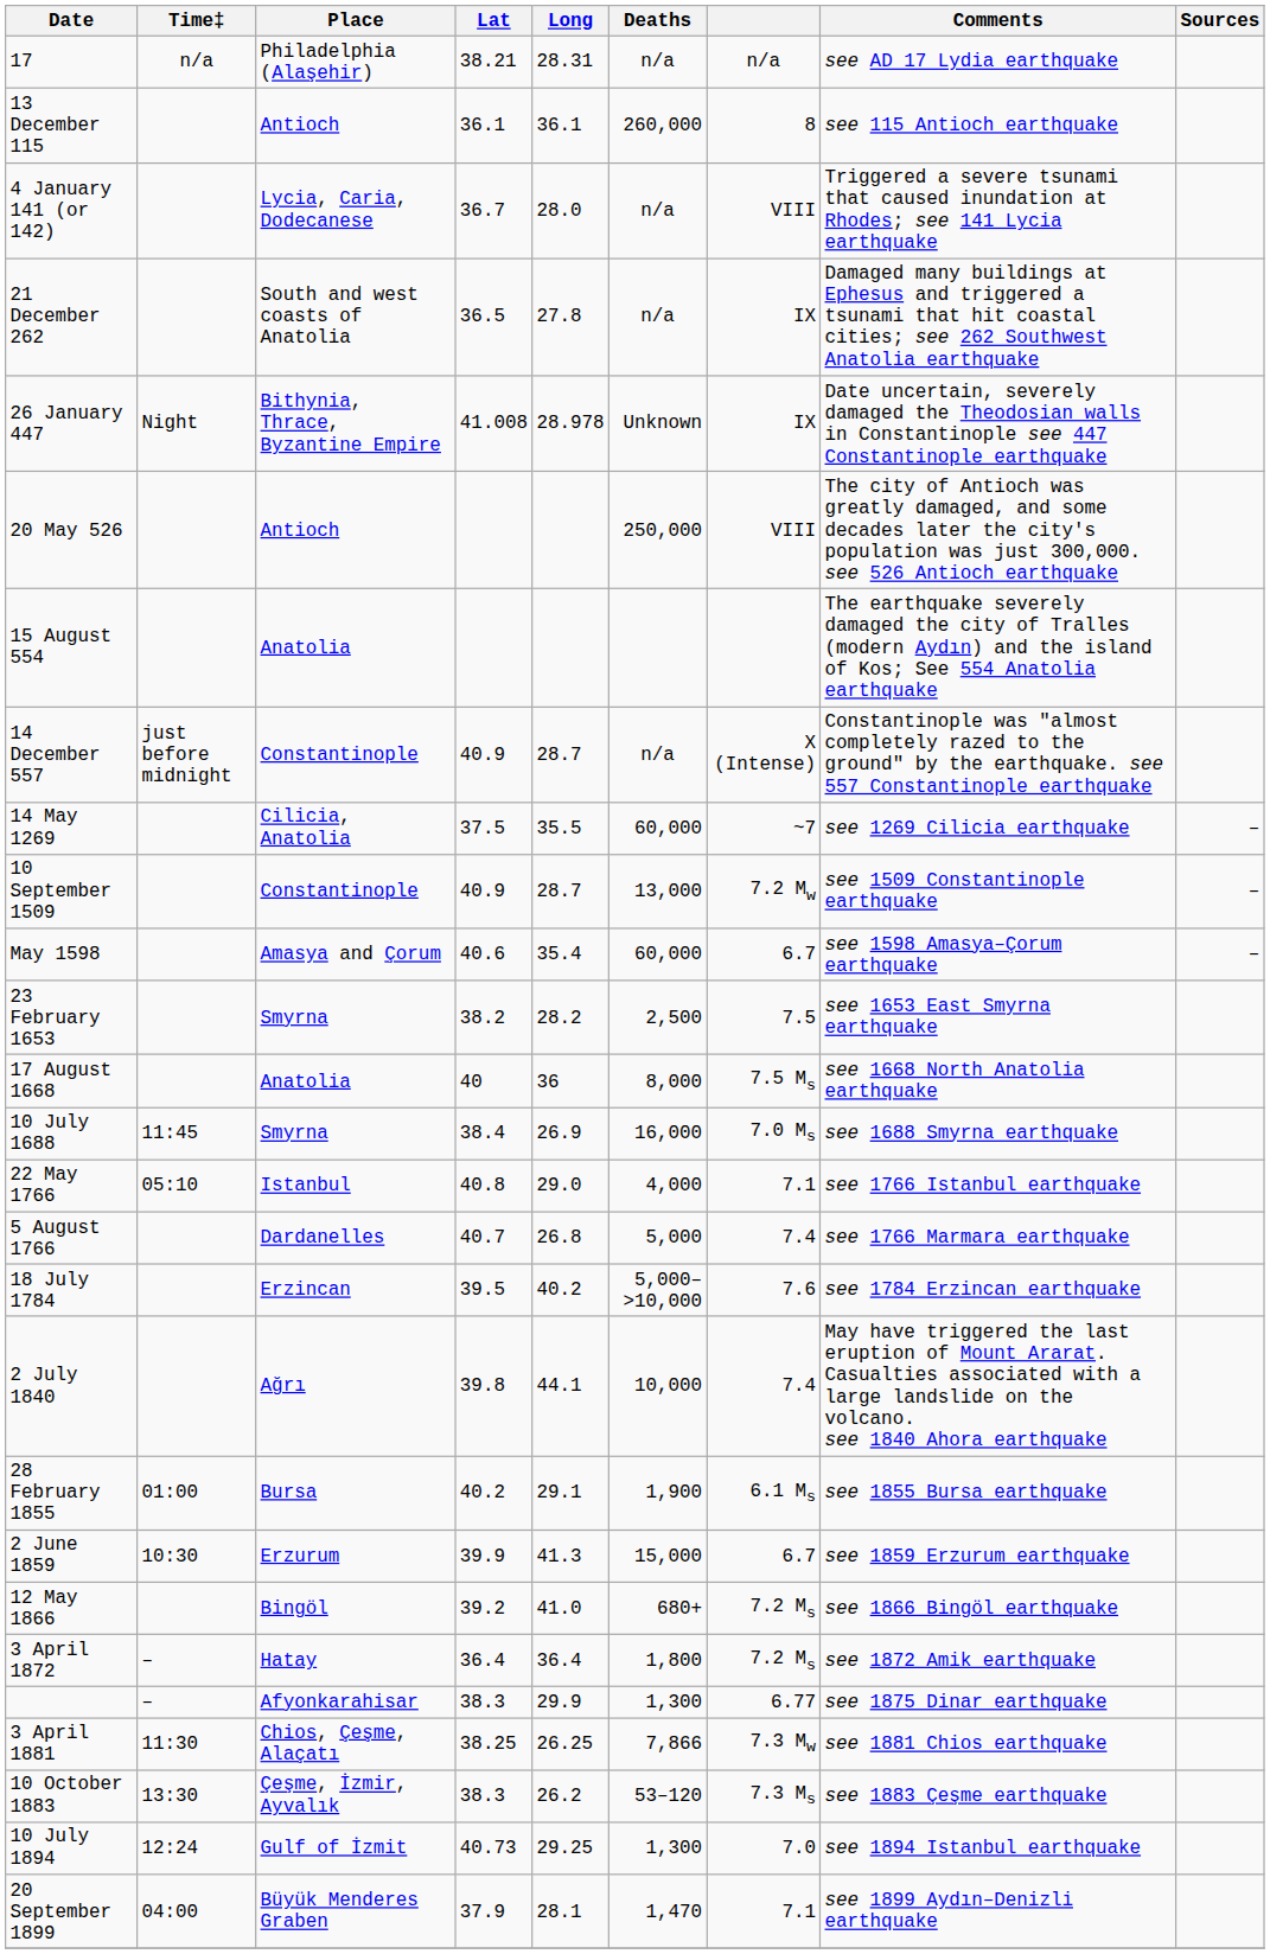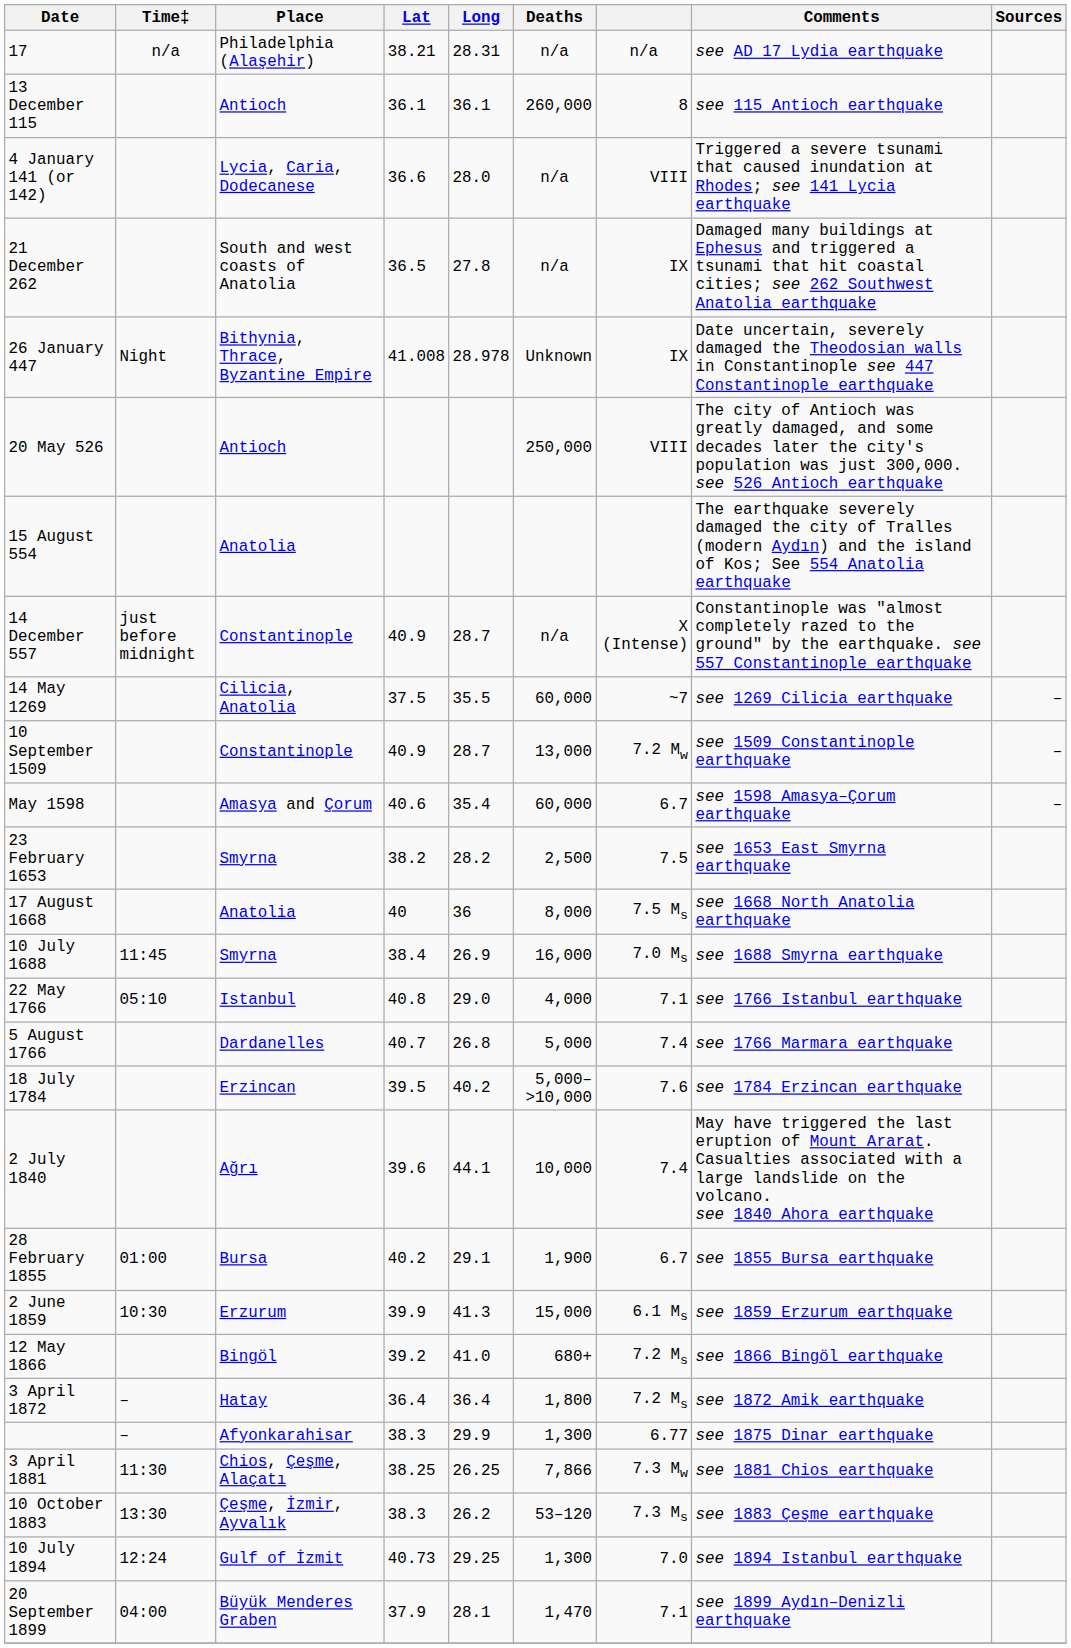4 January 141 (or 142) | Lat: 36.7 -> 36.6
2 July 1840 | Lat: 39.8 -> 39.6
28 February 1855 | column 7: 6.1 Ms -> 6.7
2 June 1859 | column 7: 6.7 -> 6.1 Ms
